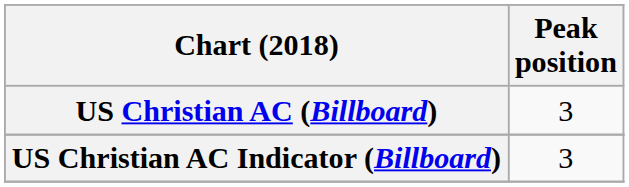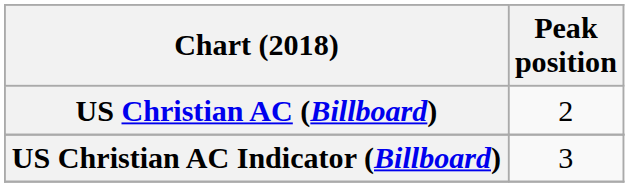US Christian AC (Billboard) | Peak position: 3 -> 2
